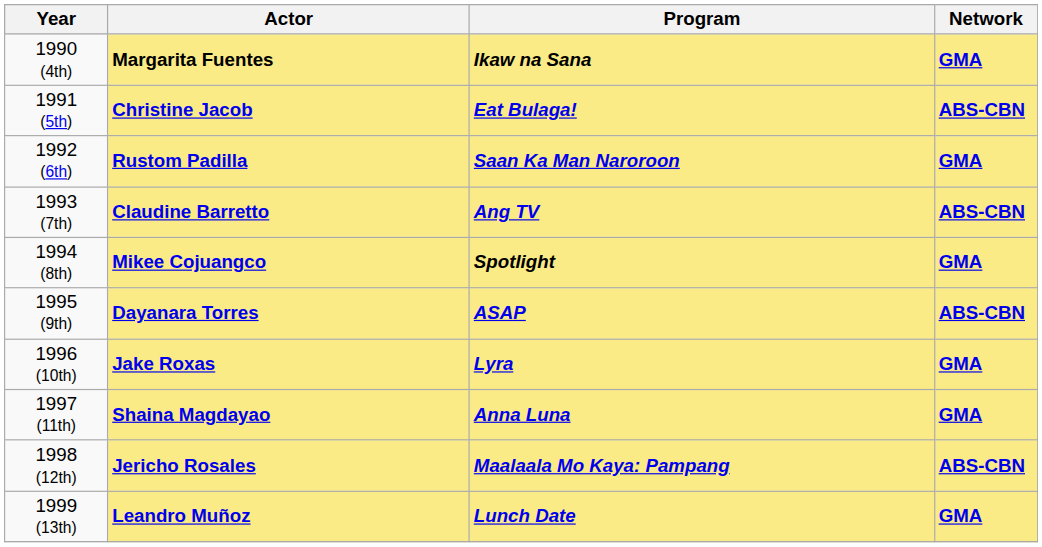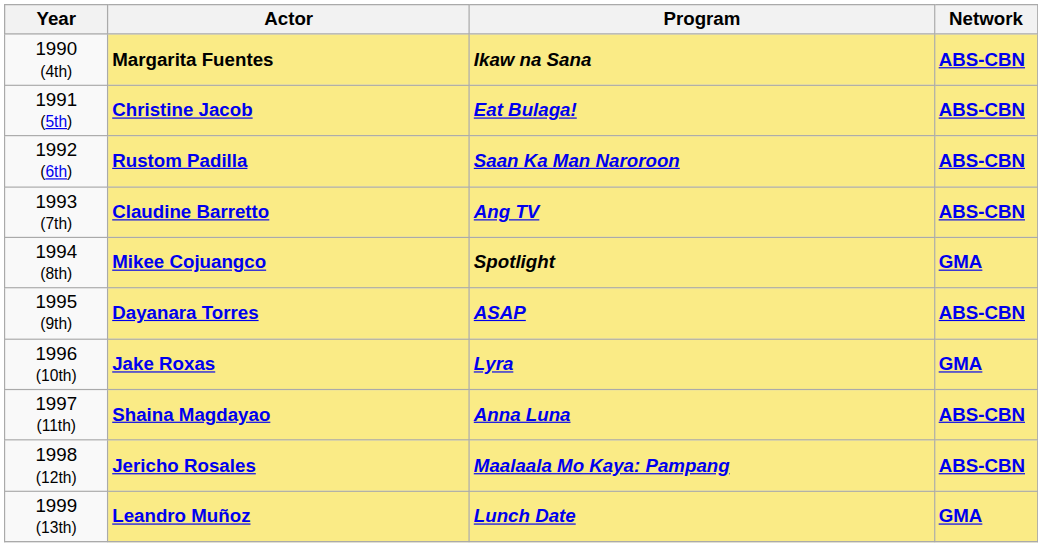1990 (4th) | Network: GMA -> ABS-CBN
1992 (6th) | Network: GMA -> ABS-CBN
1997 (11th) | Network: GMA -> ABS-CBN
